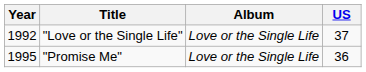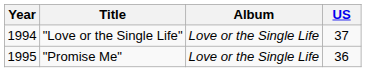"Love or the Single Life" | Year: 1992 -> 1994
